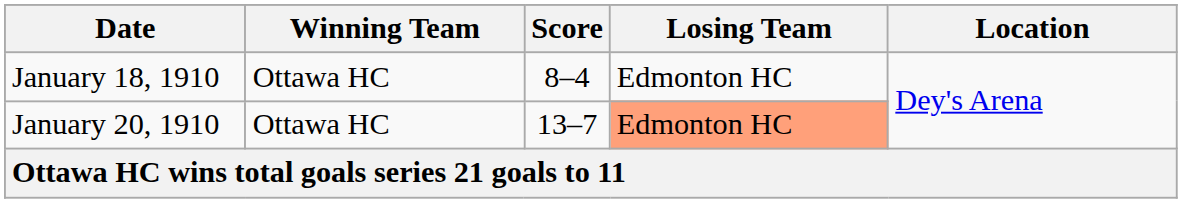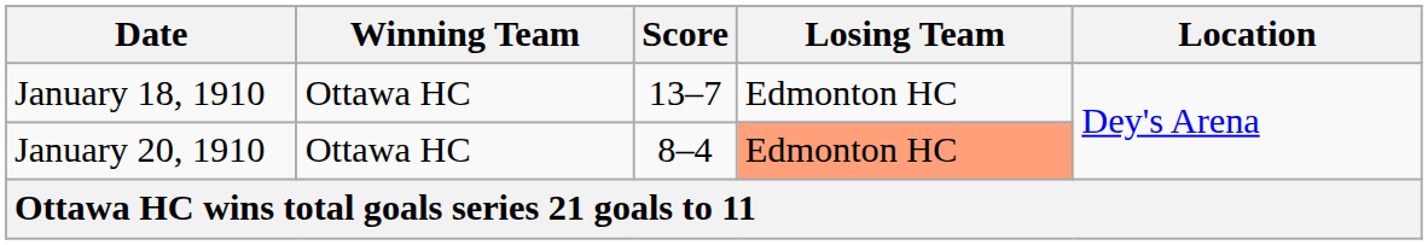January 18, 1910 | Score: 8–4 -> 13–7
January 20, 1910 | Score: 13–7 -> 8–4
